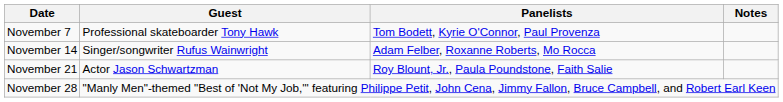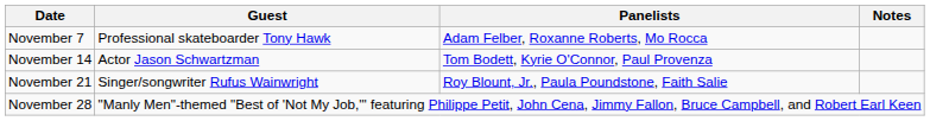November 7 | Panelists: Tom Bodett, Kyrie O'Connor, Paul Provenza -> Adam Felber, Roxanne Roberts, Mo Rocca
November 14 | Guest: Singer/songwriter Rufus Wainwright -> Actor Jason Schwartzman
November 14 | Panelists: Adam Felber, Roxanne Roberts, Mo Rocca -> Tom Bodett, Kyrie O'Connor, Paul Provenza
November 21 | Guest: Actor Jason Schwartzman -> Singer/songwriter Rufus Wainwright
